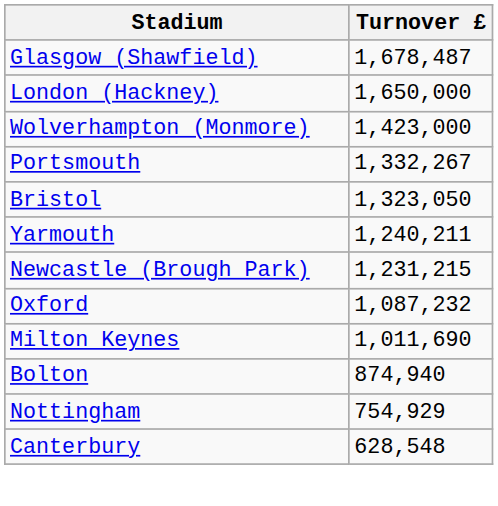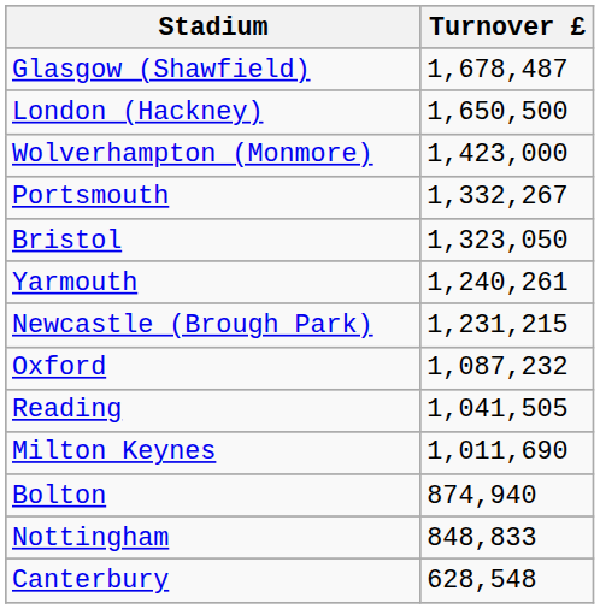London (Hackney) | Turnover £: 1,650,000 -> 1,650,500
Yarmouth | Turnover £: 1,240,211 -> 1,240,261
+ row: Reading | 1,041,505
Nottingham | Turnover £: 754,929 -> 848,833
